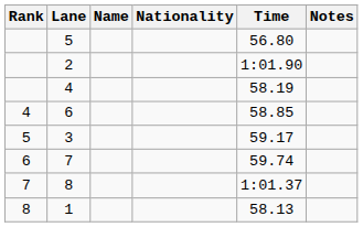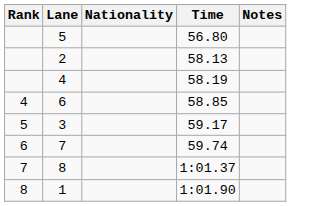- column: Name
2 | Time: 1:01.90 -> 58.13
1 | Time: 58.13 -> 1:01.90
